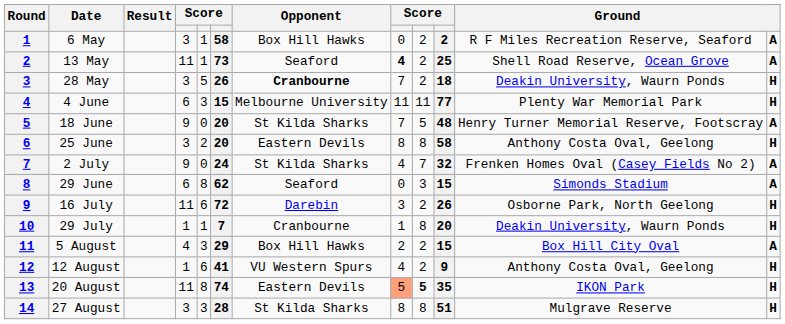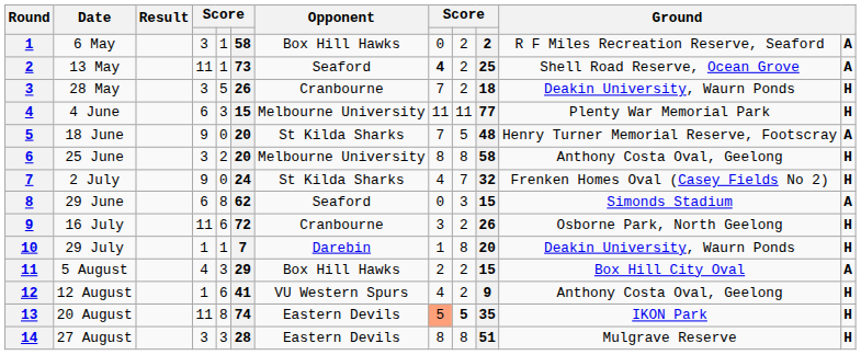28 May | Opponent: bold -> normal
25 June | Opponent: Eastern Devils -> Melbourne University
2 July | column 12: A -> H
16 July | Opponent: Darebin -> Cranbourne
29 July | Opponent: Cranbourne -> Darebin
27 August | Opponent: St Kilda Sharks -> Eastern Devils
